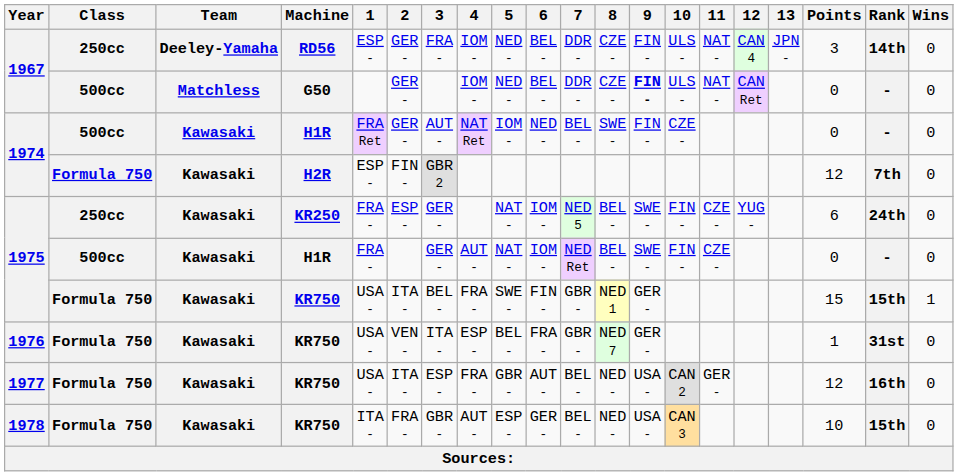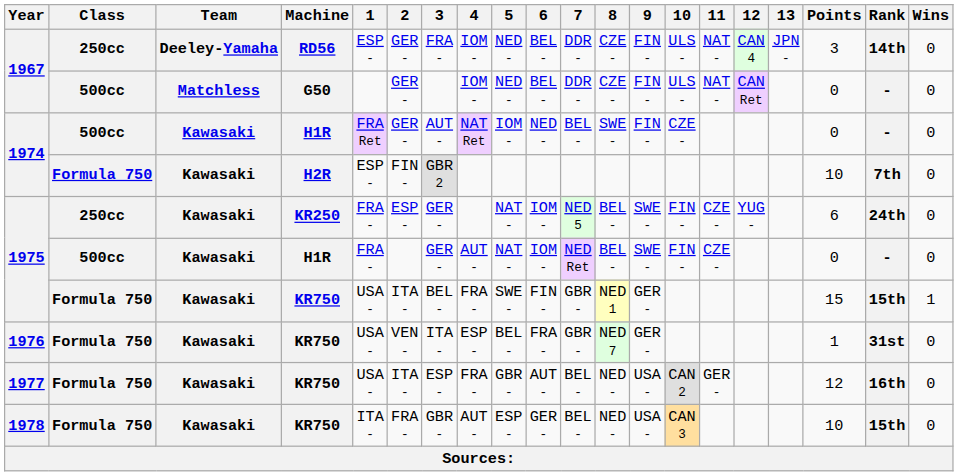1967 / G50 | 9: bold -> normal
1974 / H2R | Points: 12 -> 10
